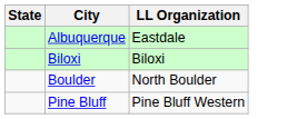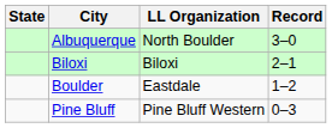+ column: Record | 3–0 | 2–1 | 1–2 | 0–3
Albuquerque | LL Organization: Eastdale -> North Boulder
Boulder | LL Organization: North Boulder -> Eastdale
